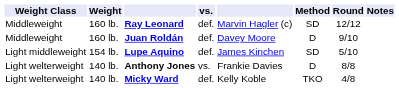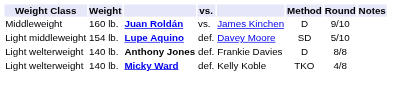- row: Middleweight | 160 lb. | Ray Leonard | def. | Marvin Hagler (c) | SD | 12/12
Juan Roldán | vs.: def. -> vs.
Juan Roldán | column 5: Davey Moore -> James Kinchen
Lupe Aquino | column 5: James Kinchen -> Davey Moore
Anthony Jones | vs.: vs. -> def.
